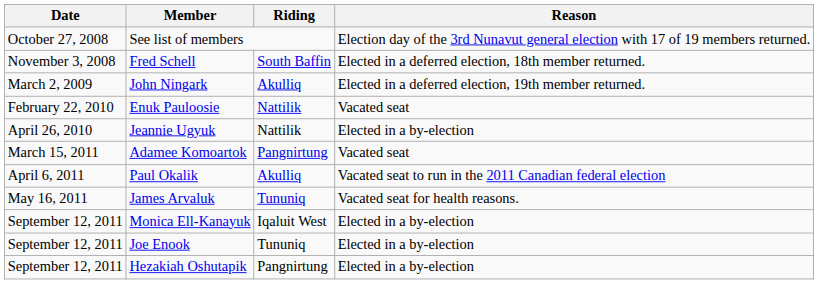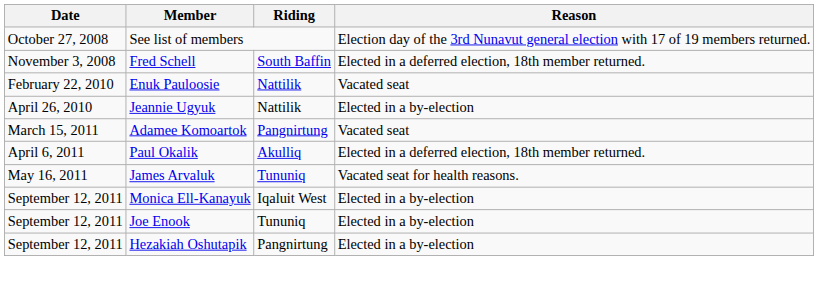- row: March 2, 2009 | John Ningark | Akulliq | Elected in a deferred election, 19th member returned.
Paul Okalik | Reason: Vacated seat to run in the 2011 Canadian federal election -> Elected in a deferred election, 18th member returned.
